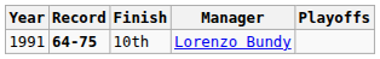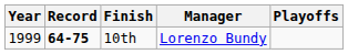10th | Year: 1991 -> 1999
